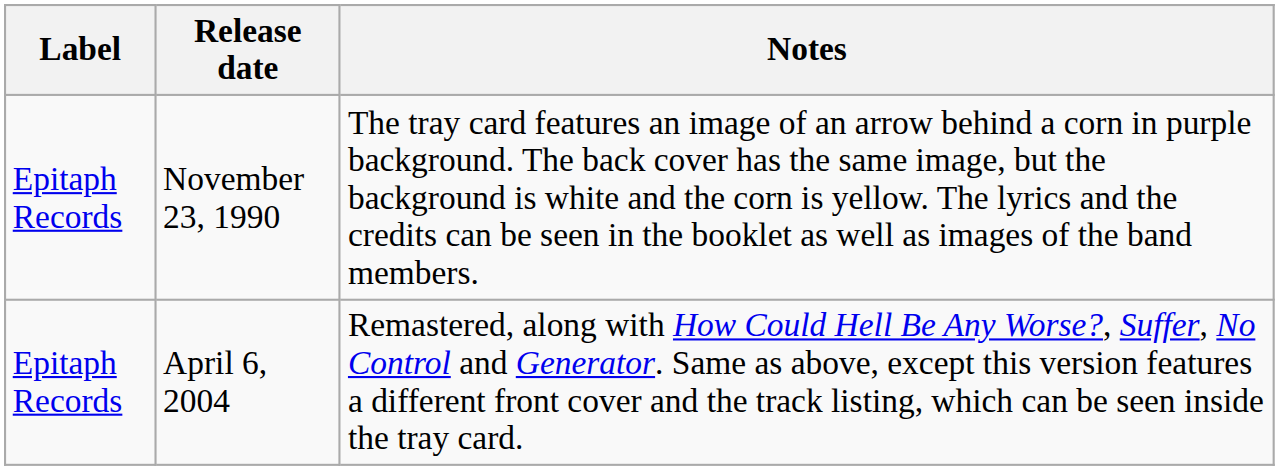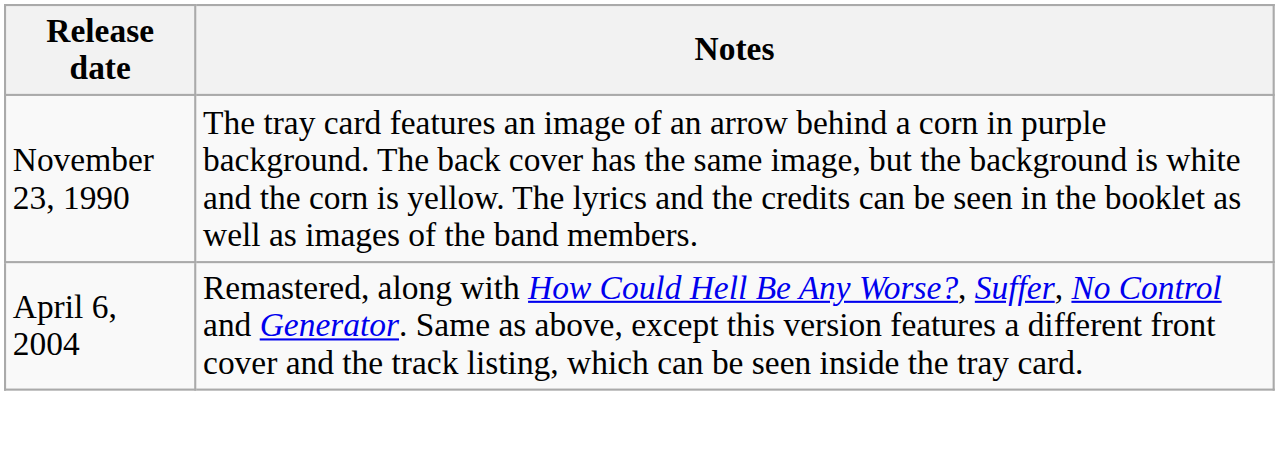- column: Label | Epitaph Records | Epitaph Records
